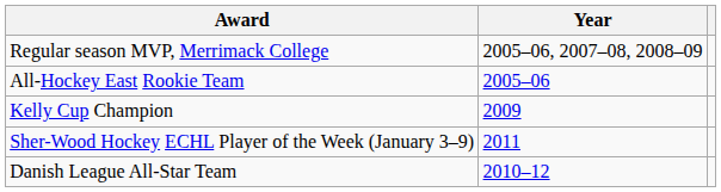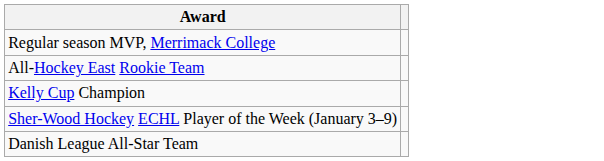- column: Year | 2005–06, 2007–08, 2008–09 | 2005–06 | 2009 | 2011 | 2010–12
